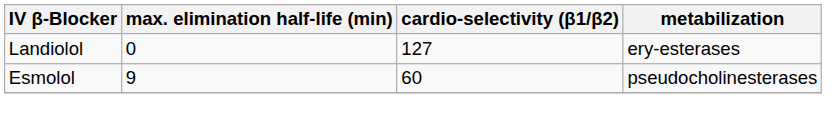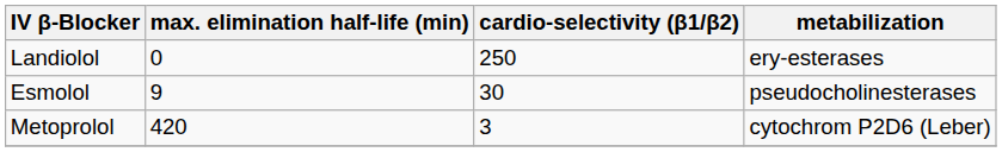Landiolol | cardio-selectivity (β1/β2): 127 -> 250
Esmolol | cardio-selectivity (β1/β2): 60 -> 30
+ row: Metoprolol | 420 | 3 | cytochrom P2D6 (Leber)
